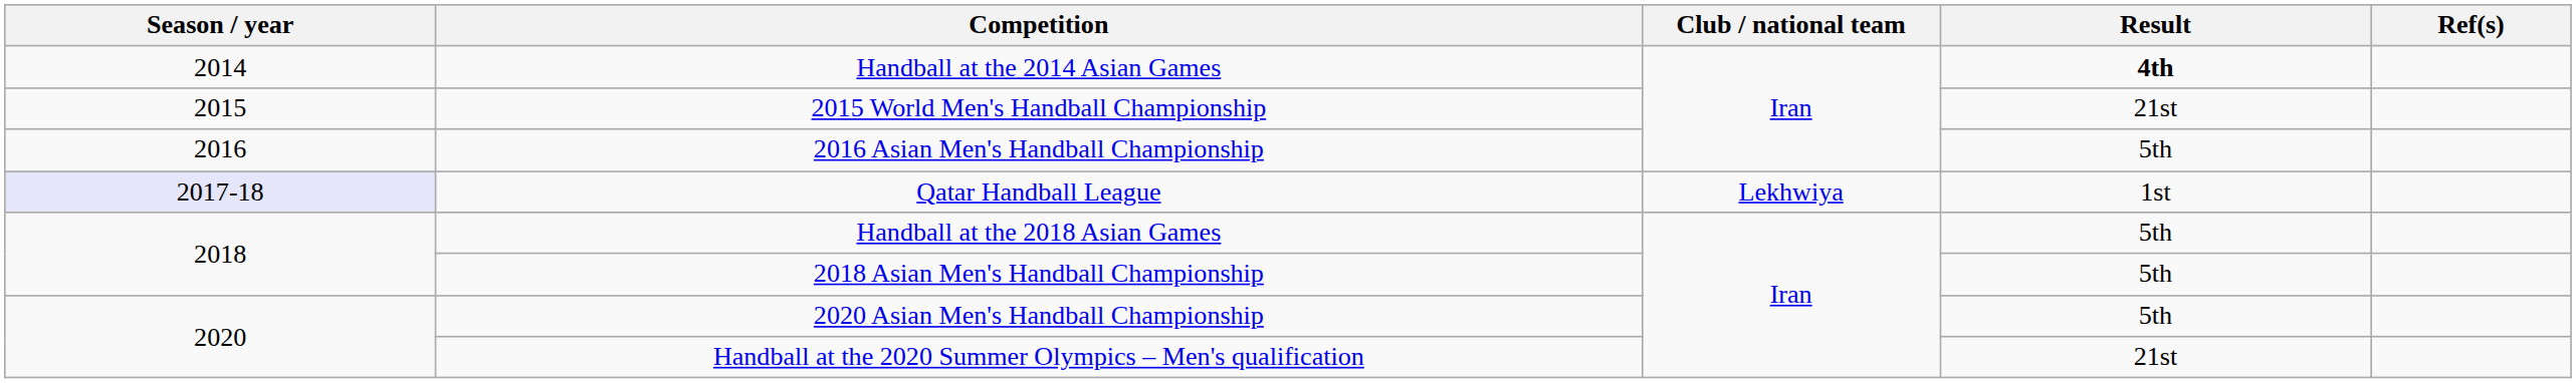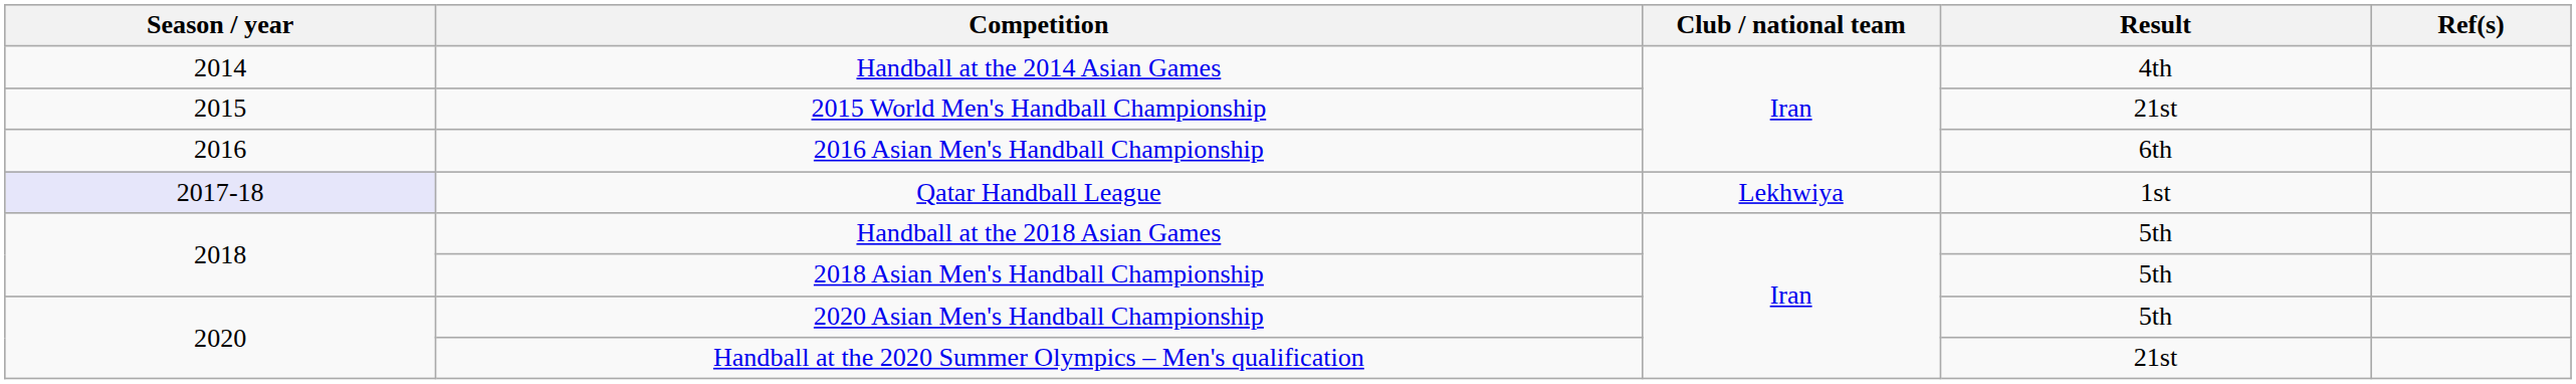Handball at the 2014 Asian Games | Result: bold -> normal
2016 Asian Men's Handball Championship | Result: 5th -> 6th
